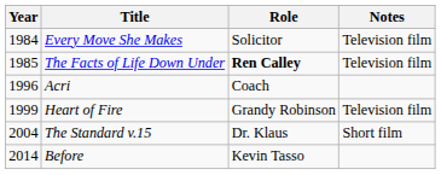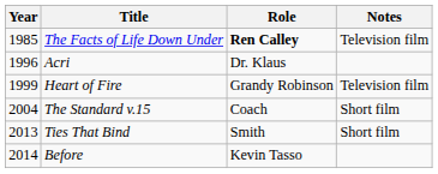- row: 1984 | Every Move She Makes | Solicitor | Television film
Acri | Role: Coach -> Dr. Klaus
The Standard v.15 | Role: Dr. Klaus -> Coach
+ row: 2013 | Ties That Bind | Smith | Short film
